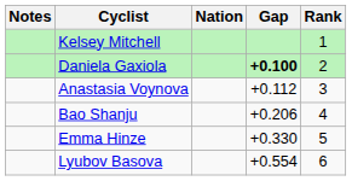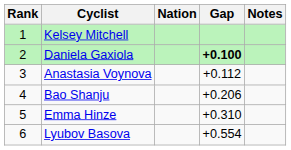columns swapped: Rank <-> Notes
Emma Hinze | Gap: +0.330 -> +0.310
